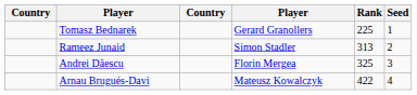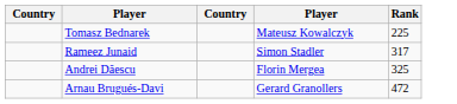- column: Seed | 1 | 2 | 3 | 4
Tomasz Bednarek | column 4: Gerard Granollers -> Mateusz Kowalczyk
Rameez Junaid | Rank: 313 -> 317
Arnau Brugués-Davi | column 4: Mateusz Kowalczyk -> Gerard Granollers
Arnau Brugués-Davi | Rank: 422 -> 472
